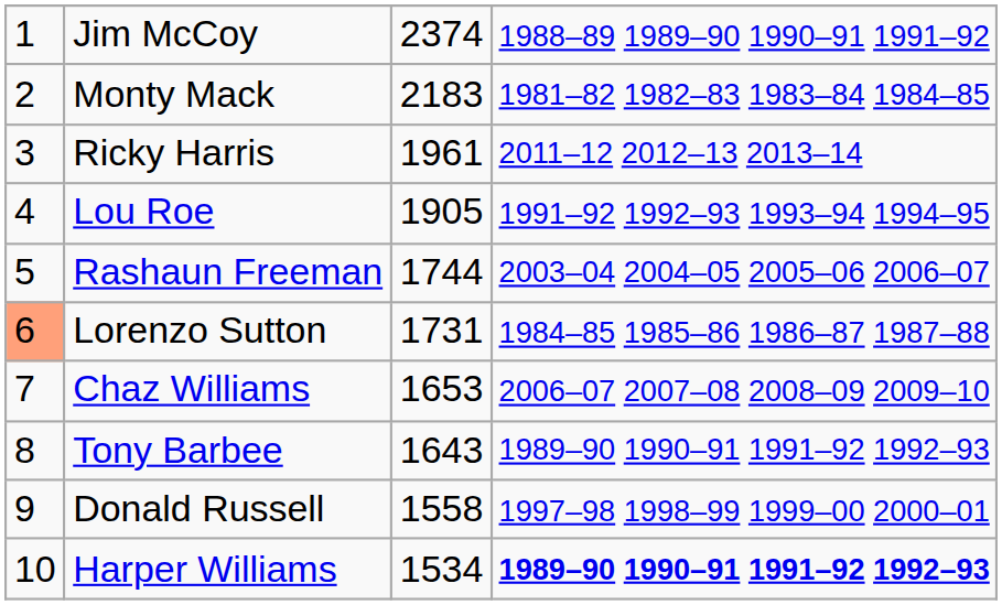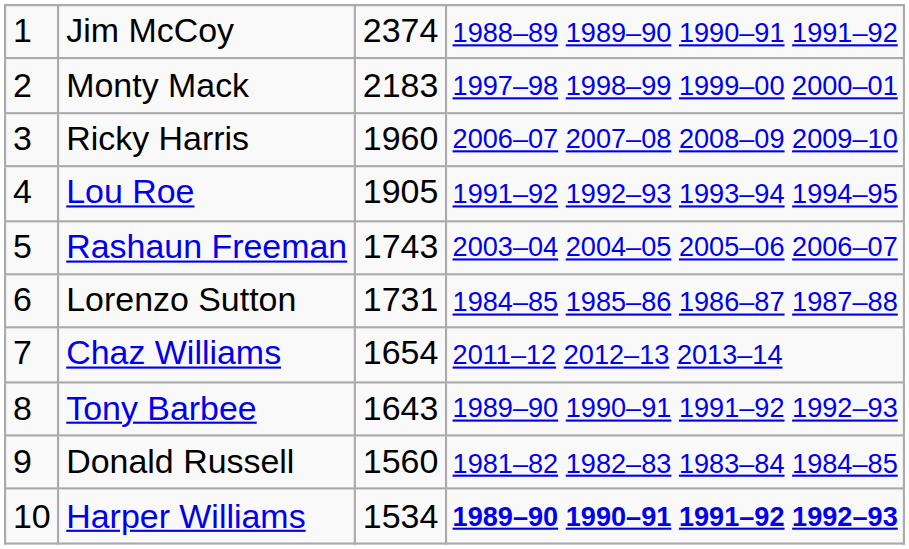Monty Mack | column 4: 1981–82 1982–83 1983–84 1984–85 -> 1997–98 1998–99 1999–00 2000–01
Ricky Harris | column 3: 1961 -> 1960
Ricky Harris | column 4: 2011–12 2012–13 2013–14 -> 2006–07 2007–08 2008–09 2009–10
Rashaun Freeman | column 3: 1744 -> 1743
Lorenzo Sutton | column 1: lightsalmon background -> no background
Chaz Williams | column 3: 1653 -> 1654
Chaz Williams | column 4: 2006–07 2007–08 2008–09 2009–10 -> 2011–12 2012–13 2013–14
Donald Russell | column 3: 1558 -> 1560
Donald Russell | column 4: 1997–98 1998–99 1999–00 2000–01 -> 1981–82 1982–83 1983–84 1984–85
